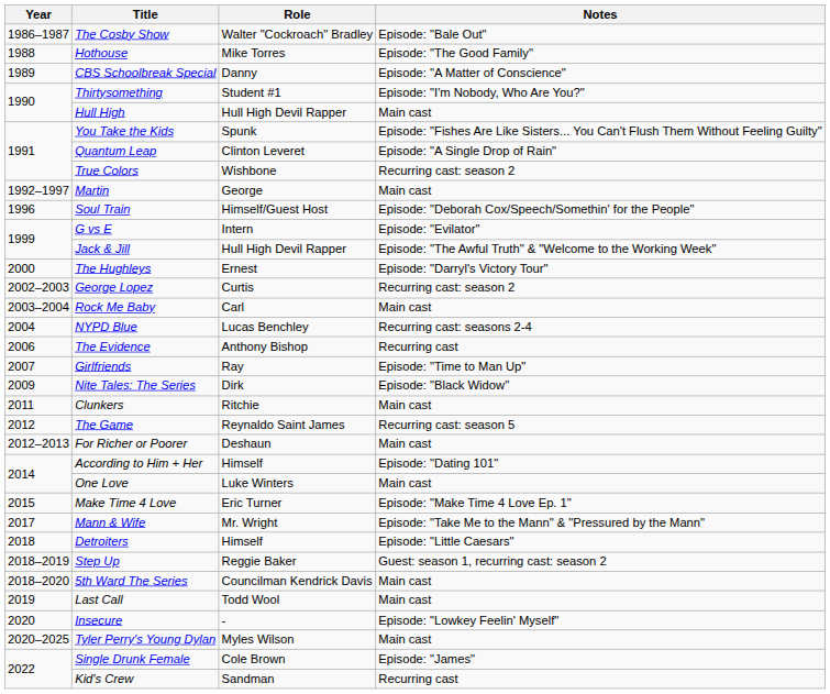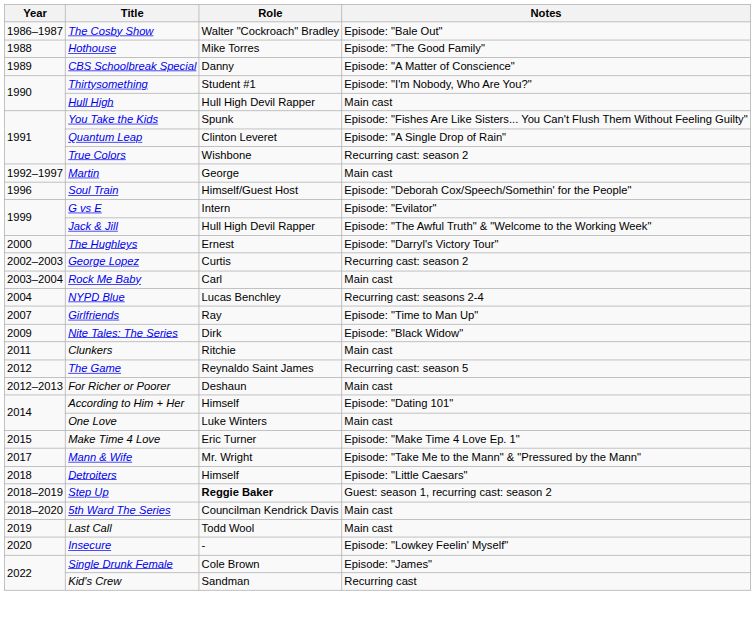- row: 2006 | The Evidence | Anthony Bishop | Recurring cast
Step Up | Role: normal -> bold
- row: 2020–2025 | Tyler Perry's Young Dylan | Myles Wilson | Main cast
